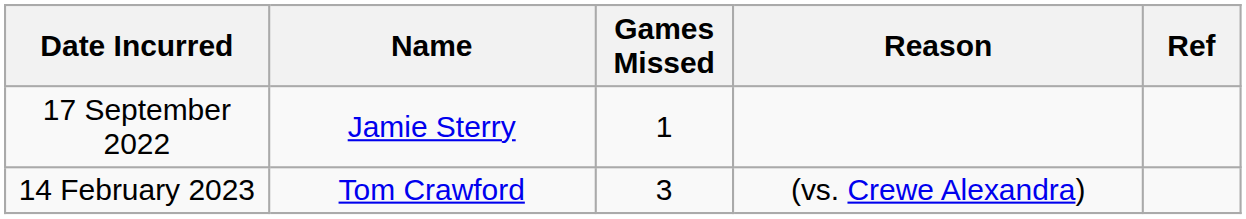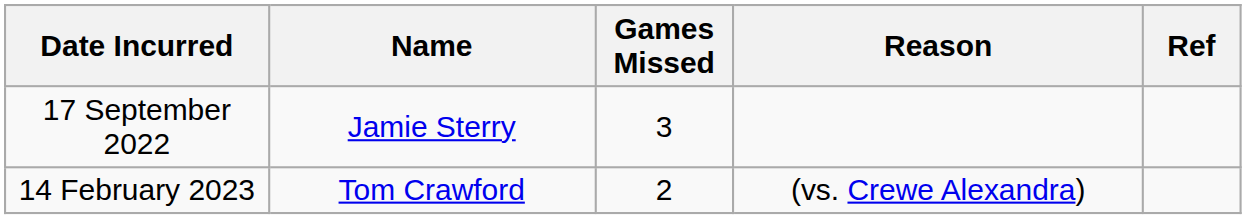17 September 2022 | Games Missed: 1 -> 3
14 February 2023 | Games Missed: 3 -> 2
